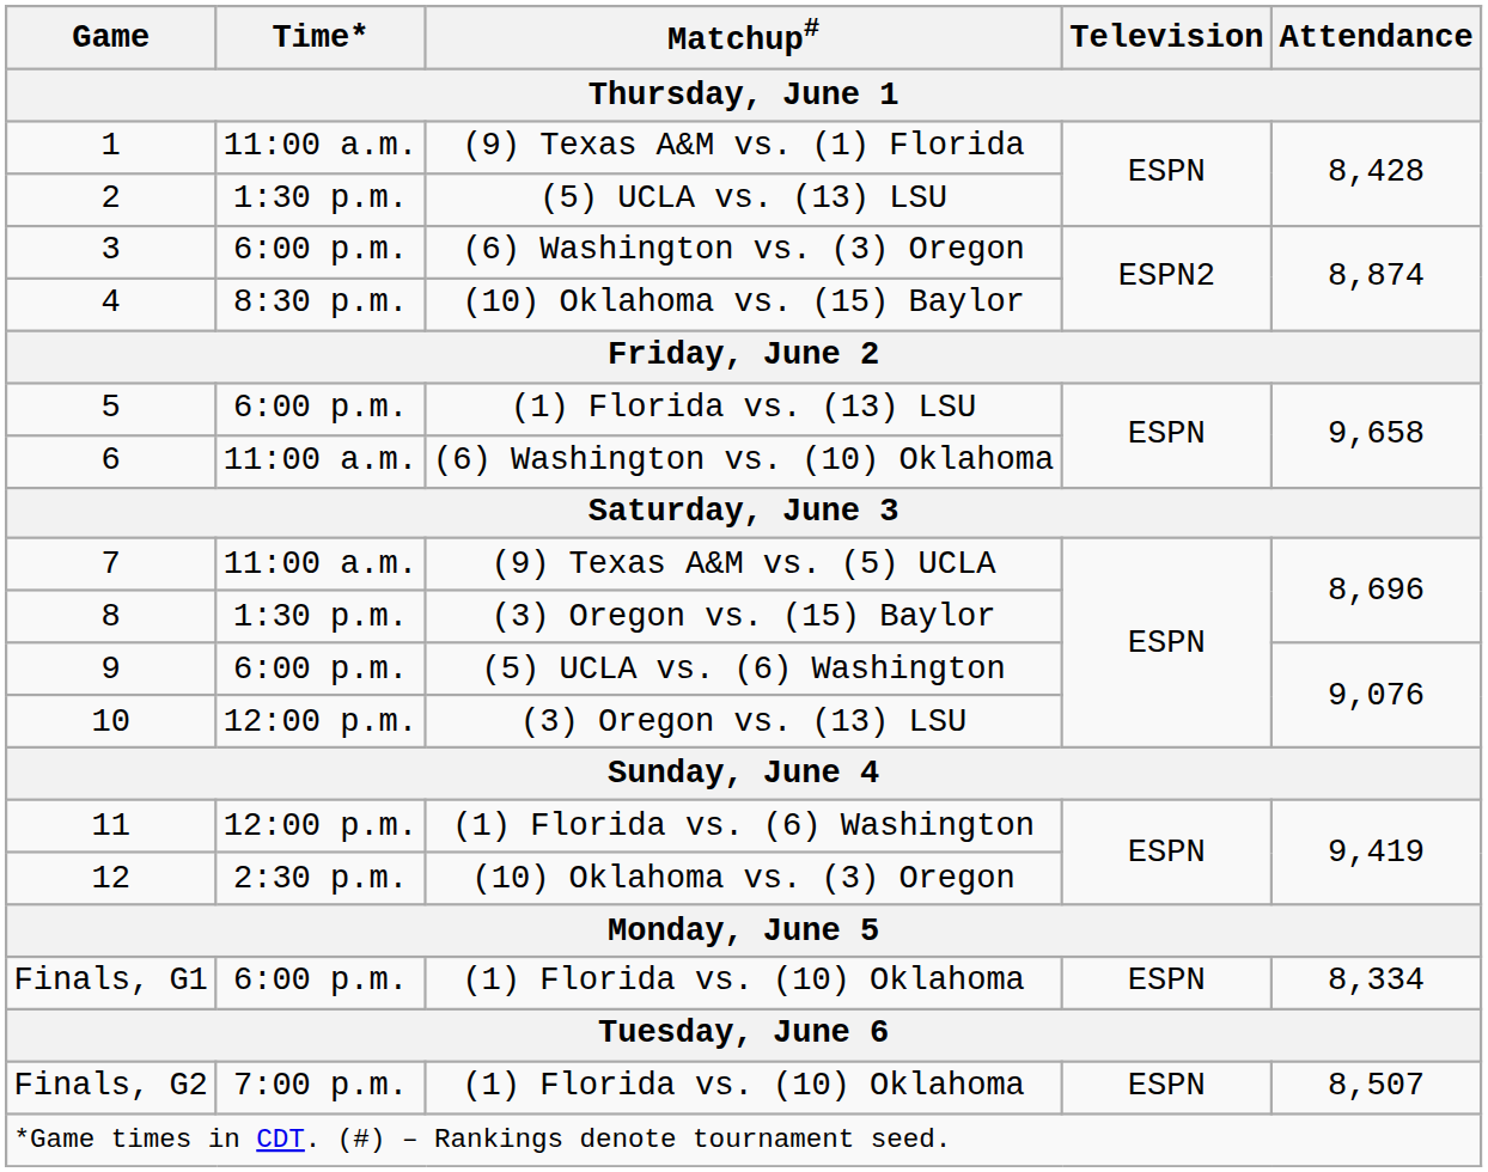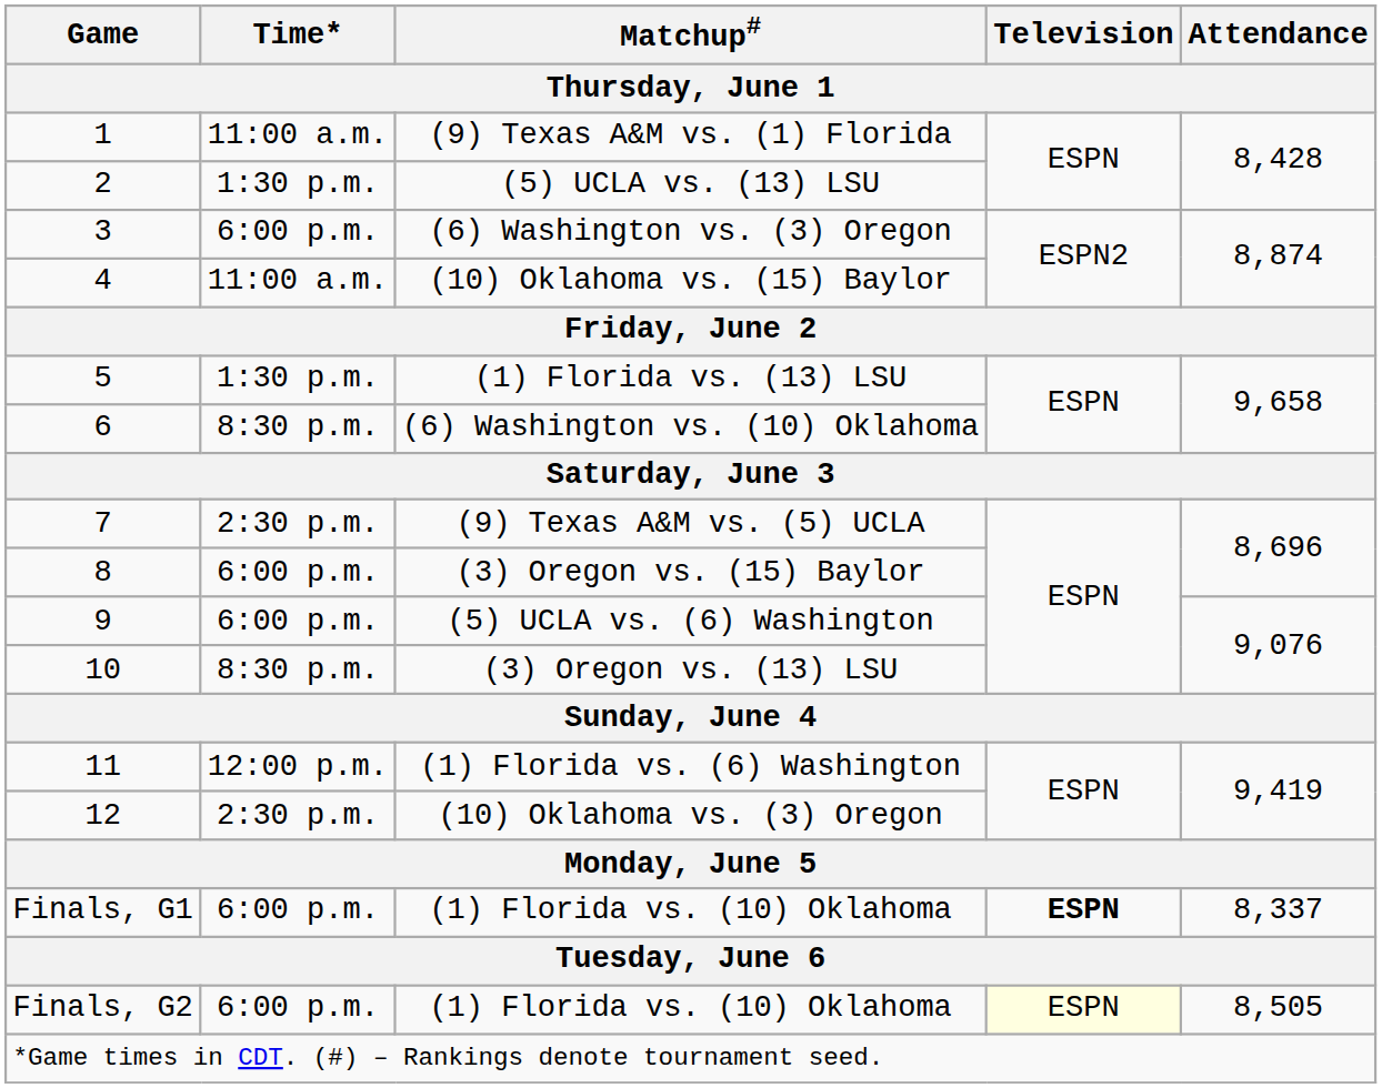(10) Oklahoma vs. (15) Baylor | Time*: 8:30 p.m. -> 11:00 a.m.
(1) Florida vs. (13) LSU | Time*: 6:00 p.m. -> 1:30 p.m.
(6) Washington vs. (10) Oklahoma | Time*: 11:00 a.m. -> 8:30 p.m.
(9) Texas A&M vs. (5) UCLA | Time*: 11:00 a.m. -> 2:30 p.m.
(3) Oregon vs. (15) Baylor | Time*: 1:30 p.m. -> 6:00 p.m.
(3) Oregon vs. (13) LSU | Time*: 12:00 p.m. -> 8:30 p.m.
Finals, G1 / (1) Florida vs. (10) Oklahoma | Television: normal -> bold
Finals, G1 / (1) Florida vs. (10) Oklahoma | Attendance: 8,334 -> 8,337
Finals, G2 / (1) Florida vs. (10) Oklahoma | Time*: 7:00 p.m. -> 6:00 p.m.
Finals, G2 / (1) Florida vs. (10) Oklahoma | Television: no background -> lightyellow background
Finals, G2 / (1) Florida vs. (10) Oklahoma | Attendance: 8,507 -> 8,505
